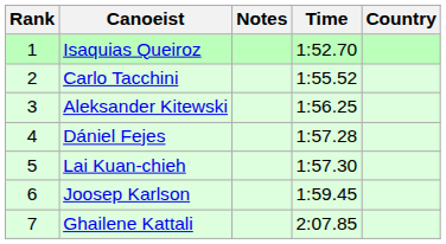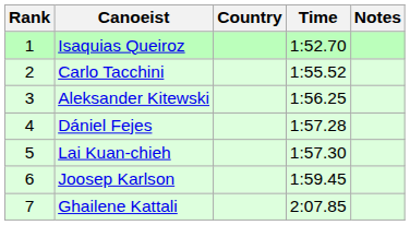columns swapped: Country <-> Notes
